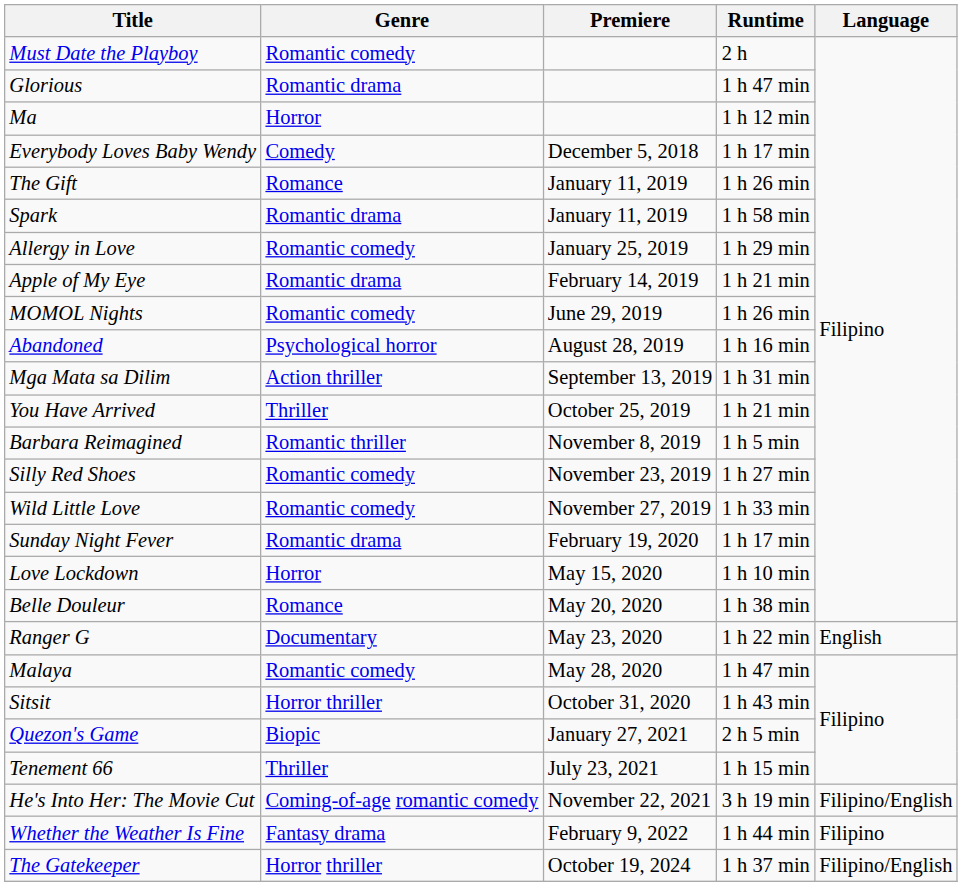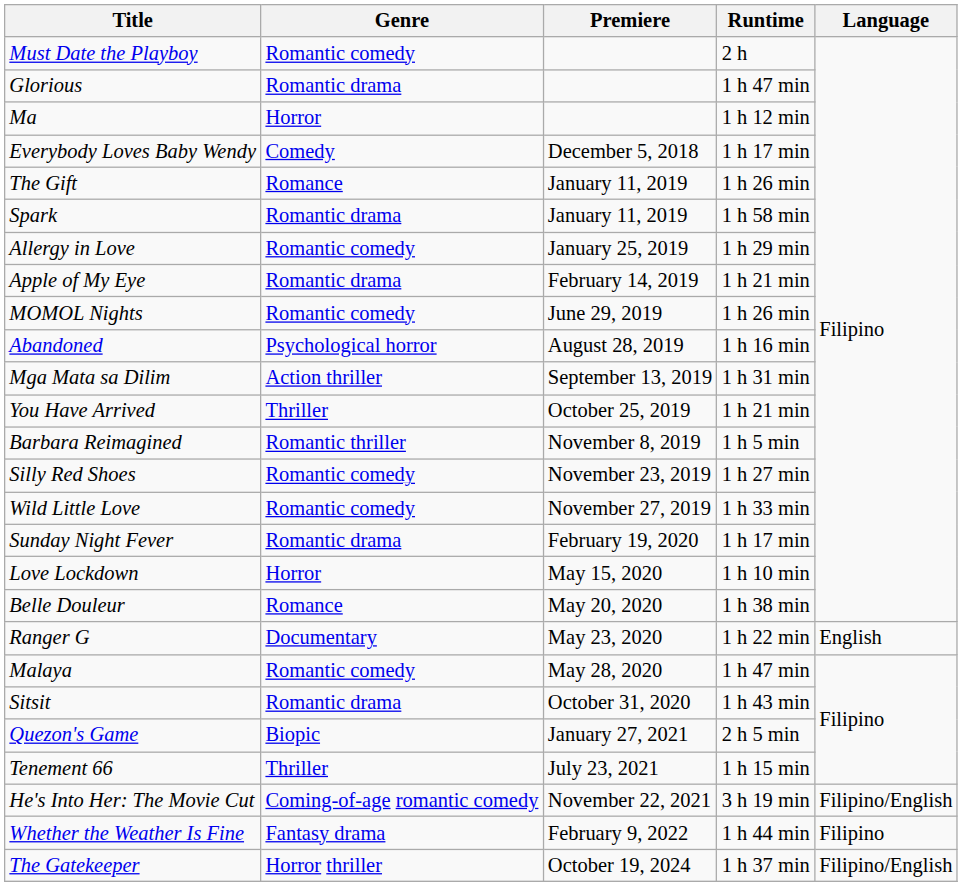Sitsit | Genre: Horror thriller -> Romantic drama
